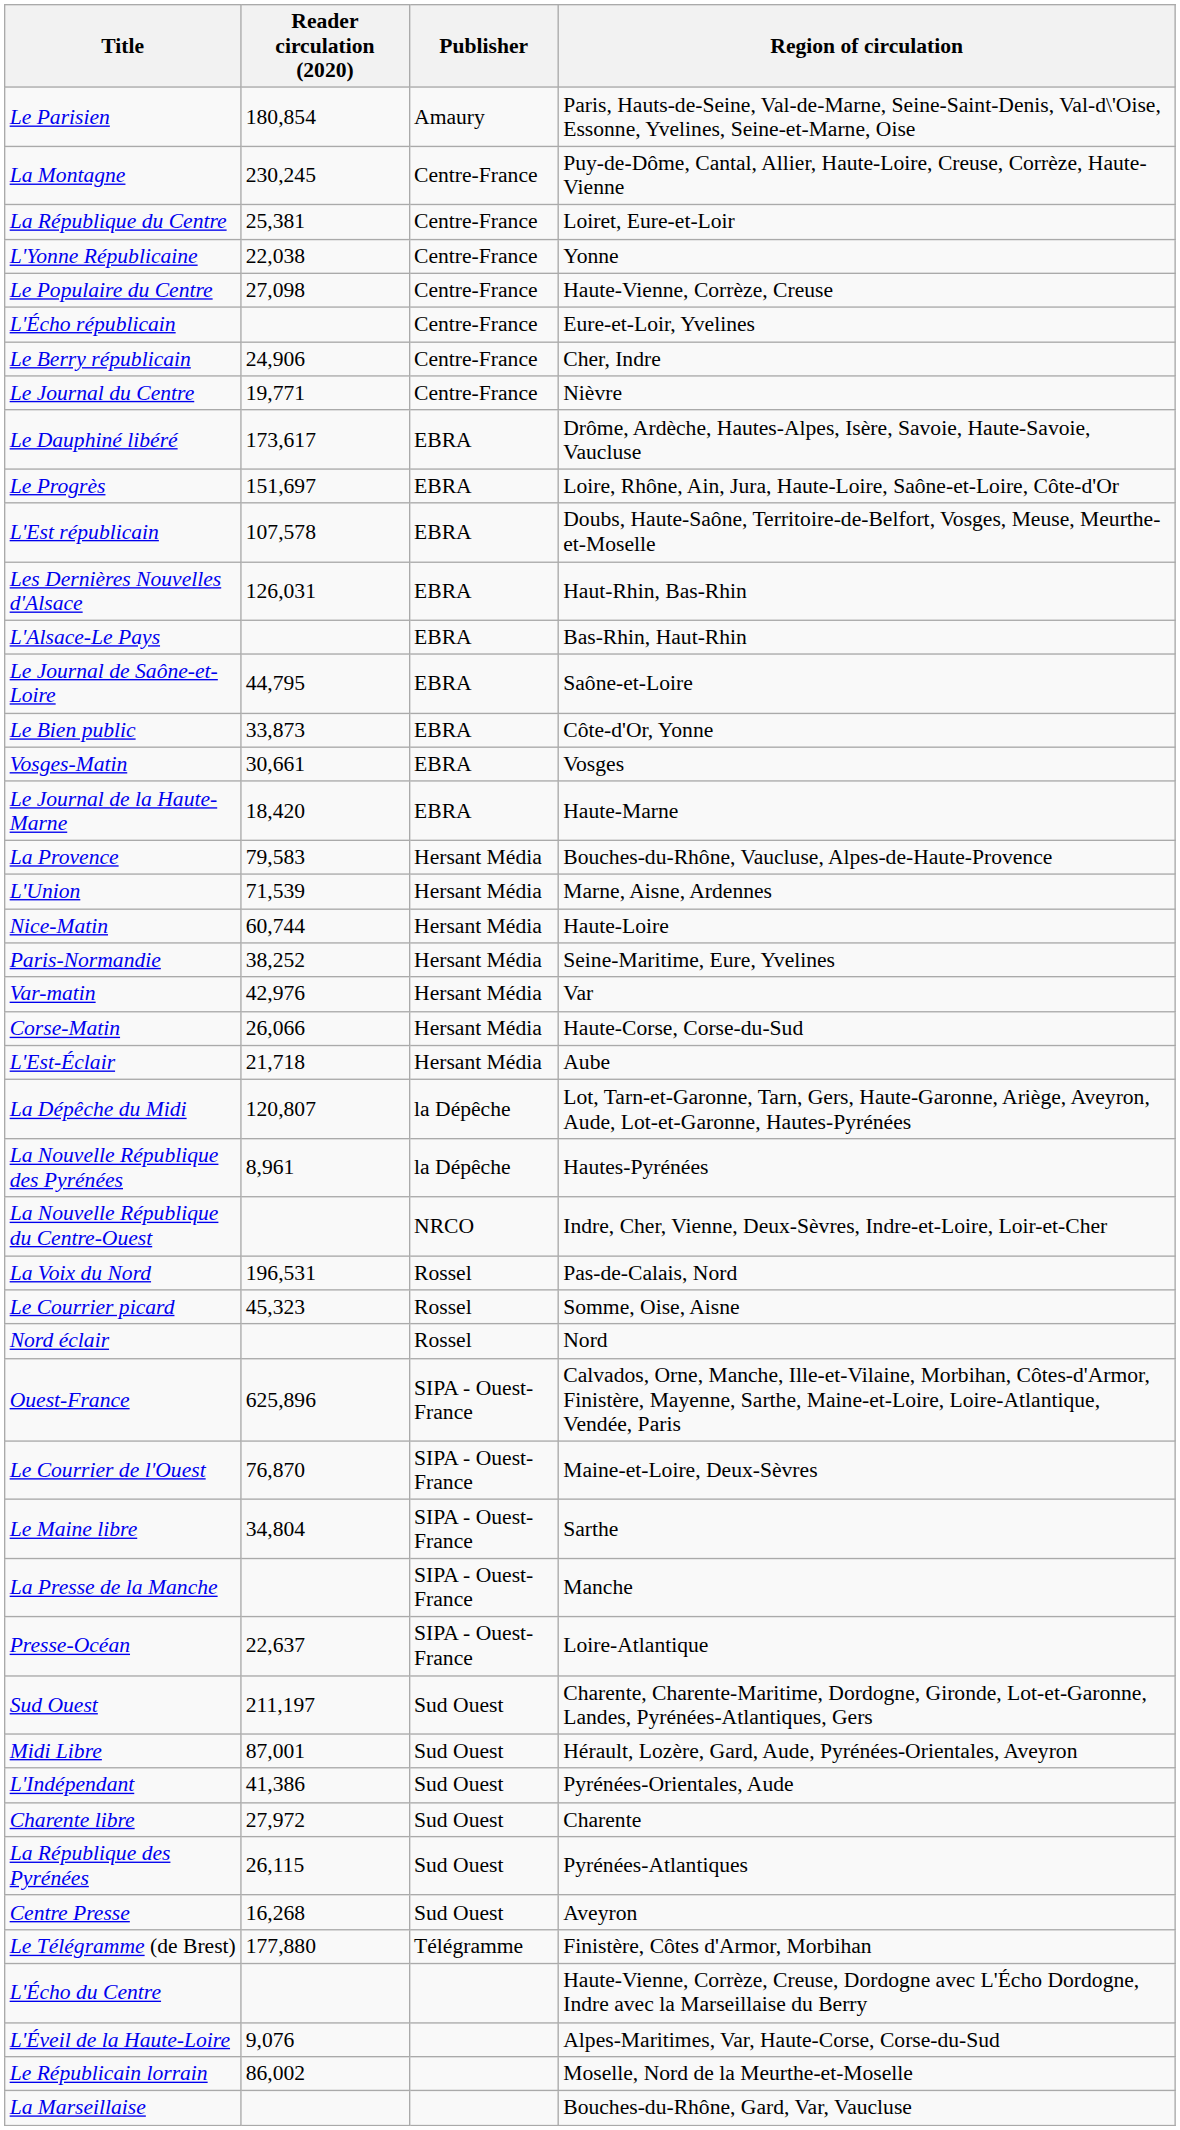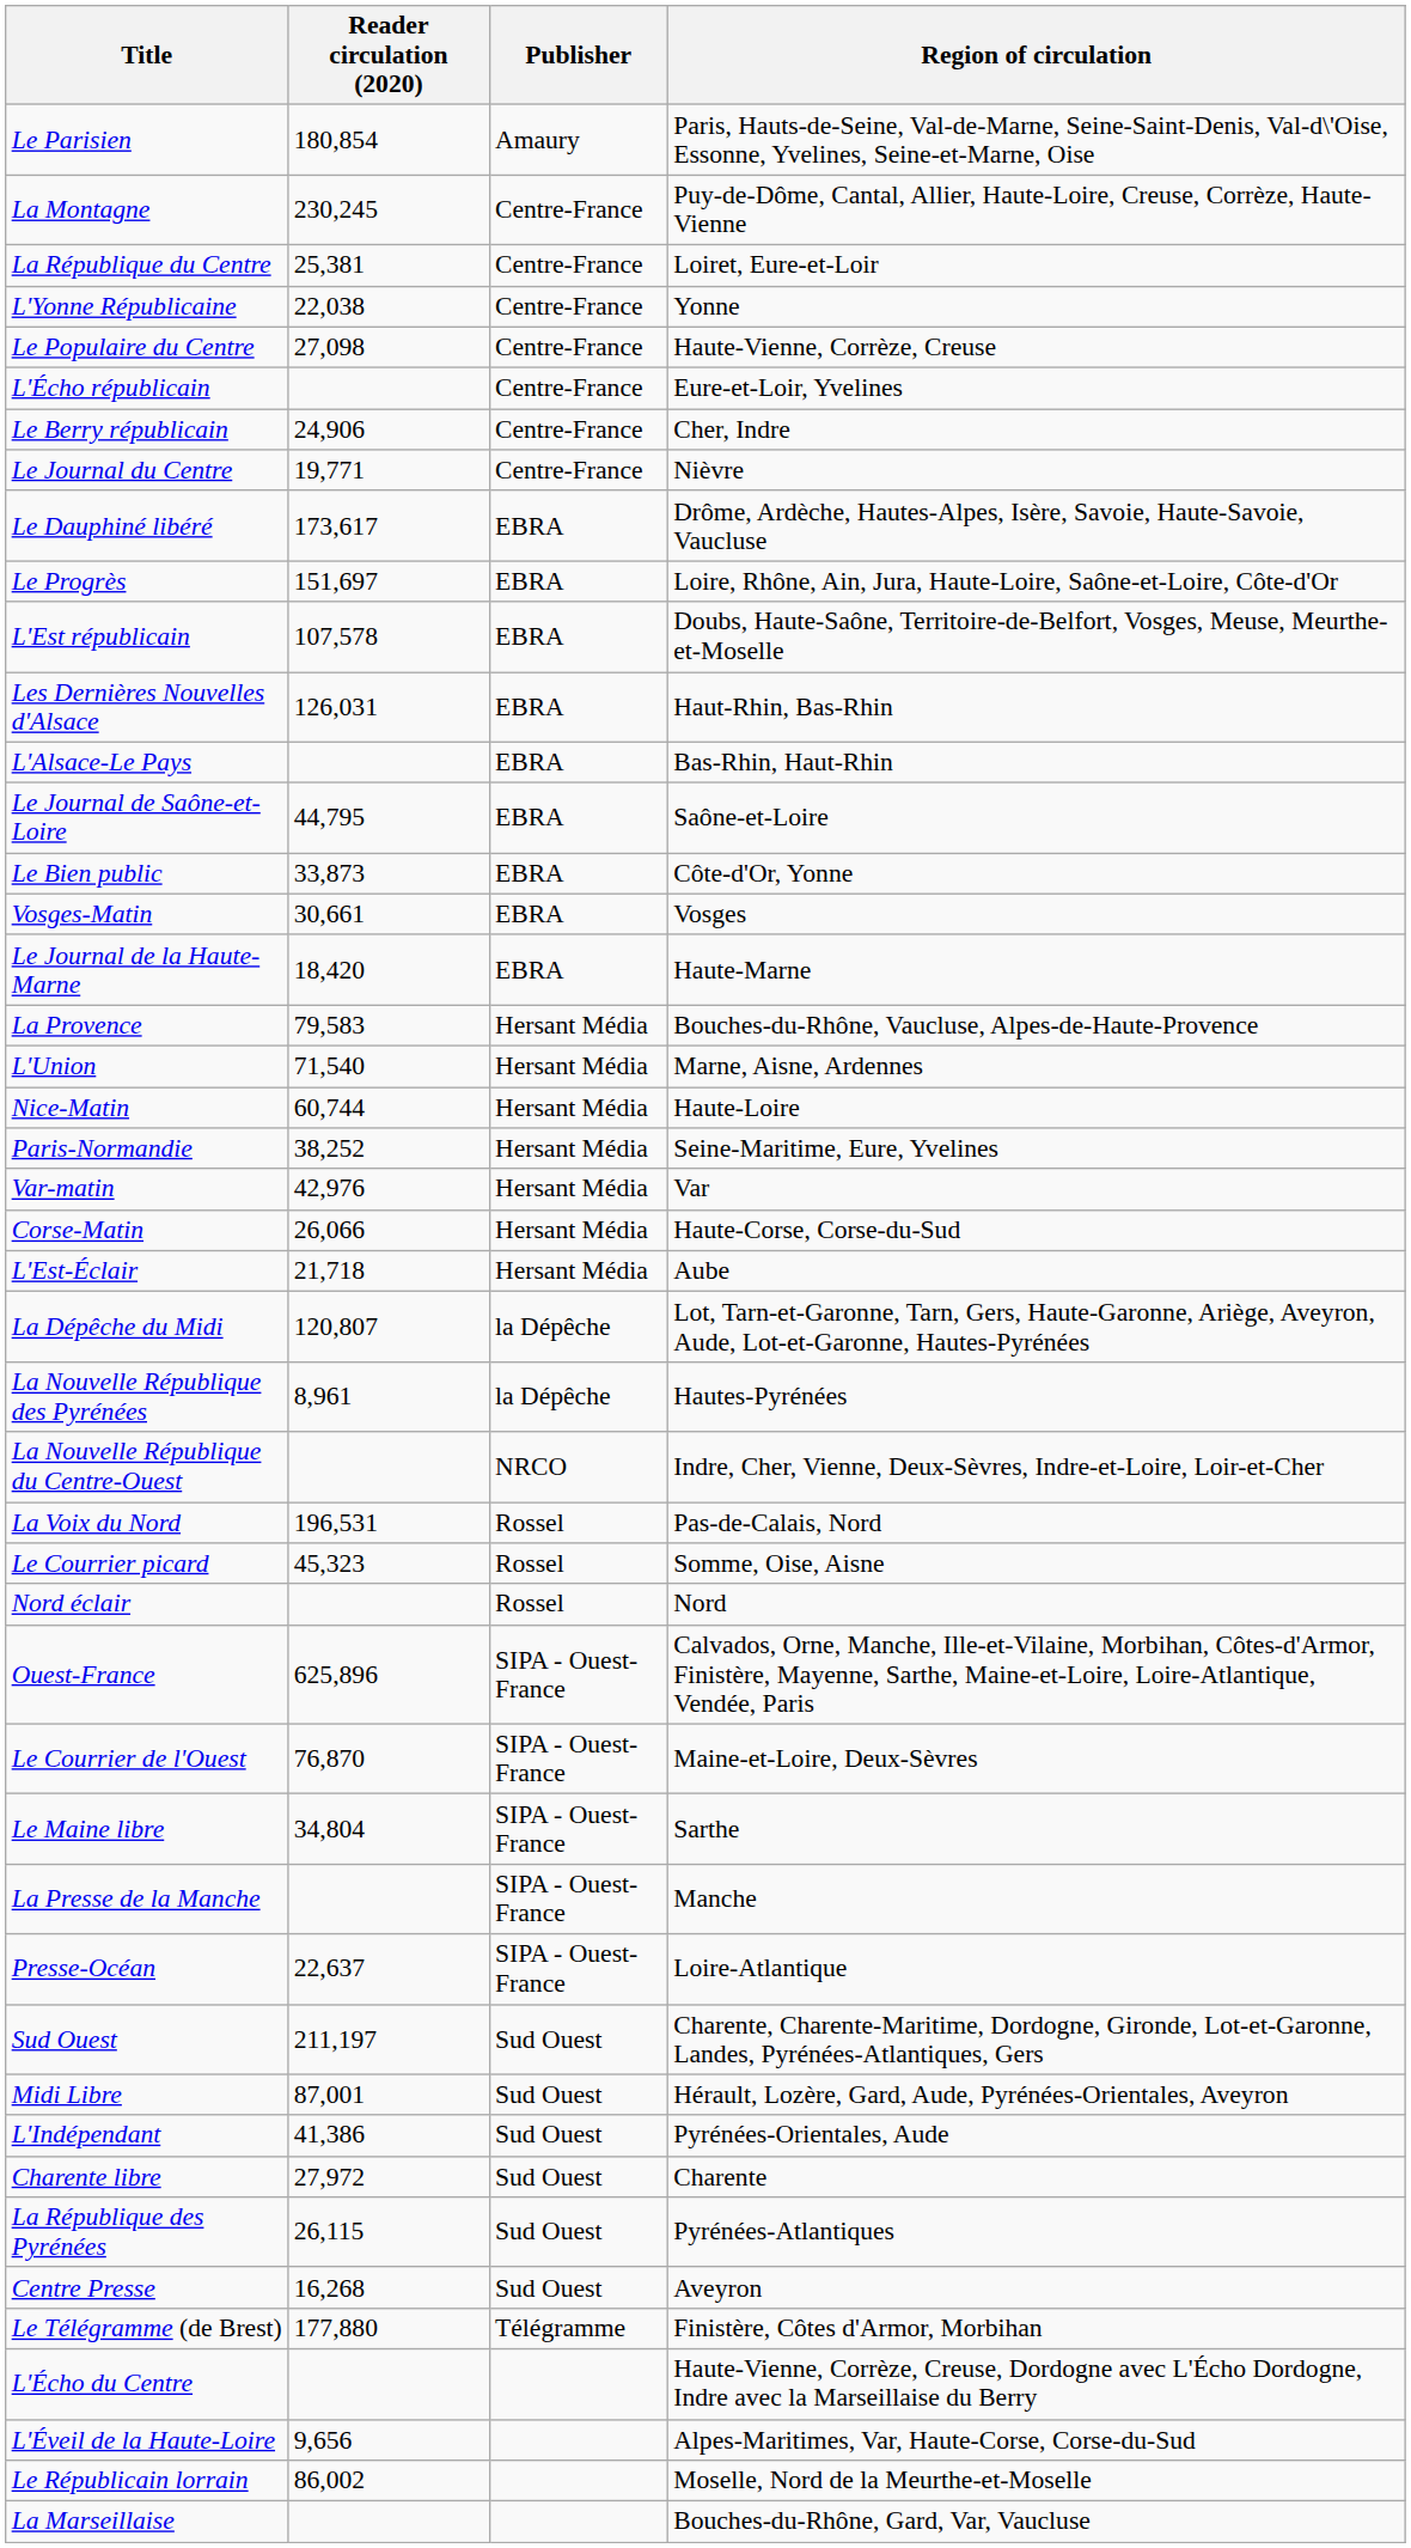L'Union | Reader circulation (2020): 71,539 -> 71,540
L'Éveil de la Haute-Loire | Reader circulation (2020): 9,076 -> 9,656
